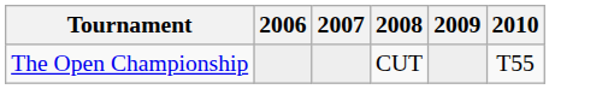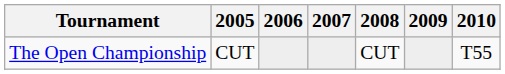+ column: 2005 | CUT
